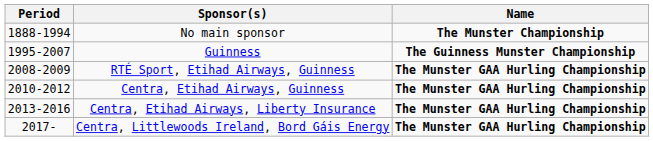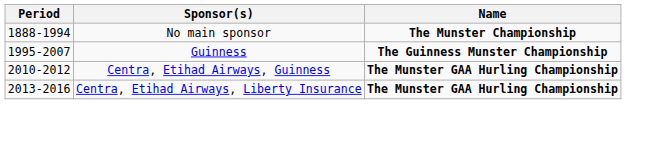- row: 2008-2009 | RTÉ Sport, Etihad Airways, Guinness | The Munster GAA Hurling Championship
- row: 2017- | Centra, Littlewoods Ireland, Bord Gáis Energy | The Munster GAA Hurling Championship
